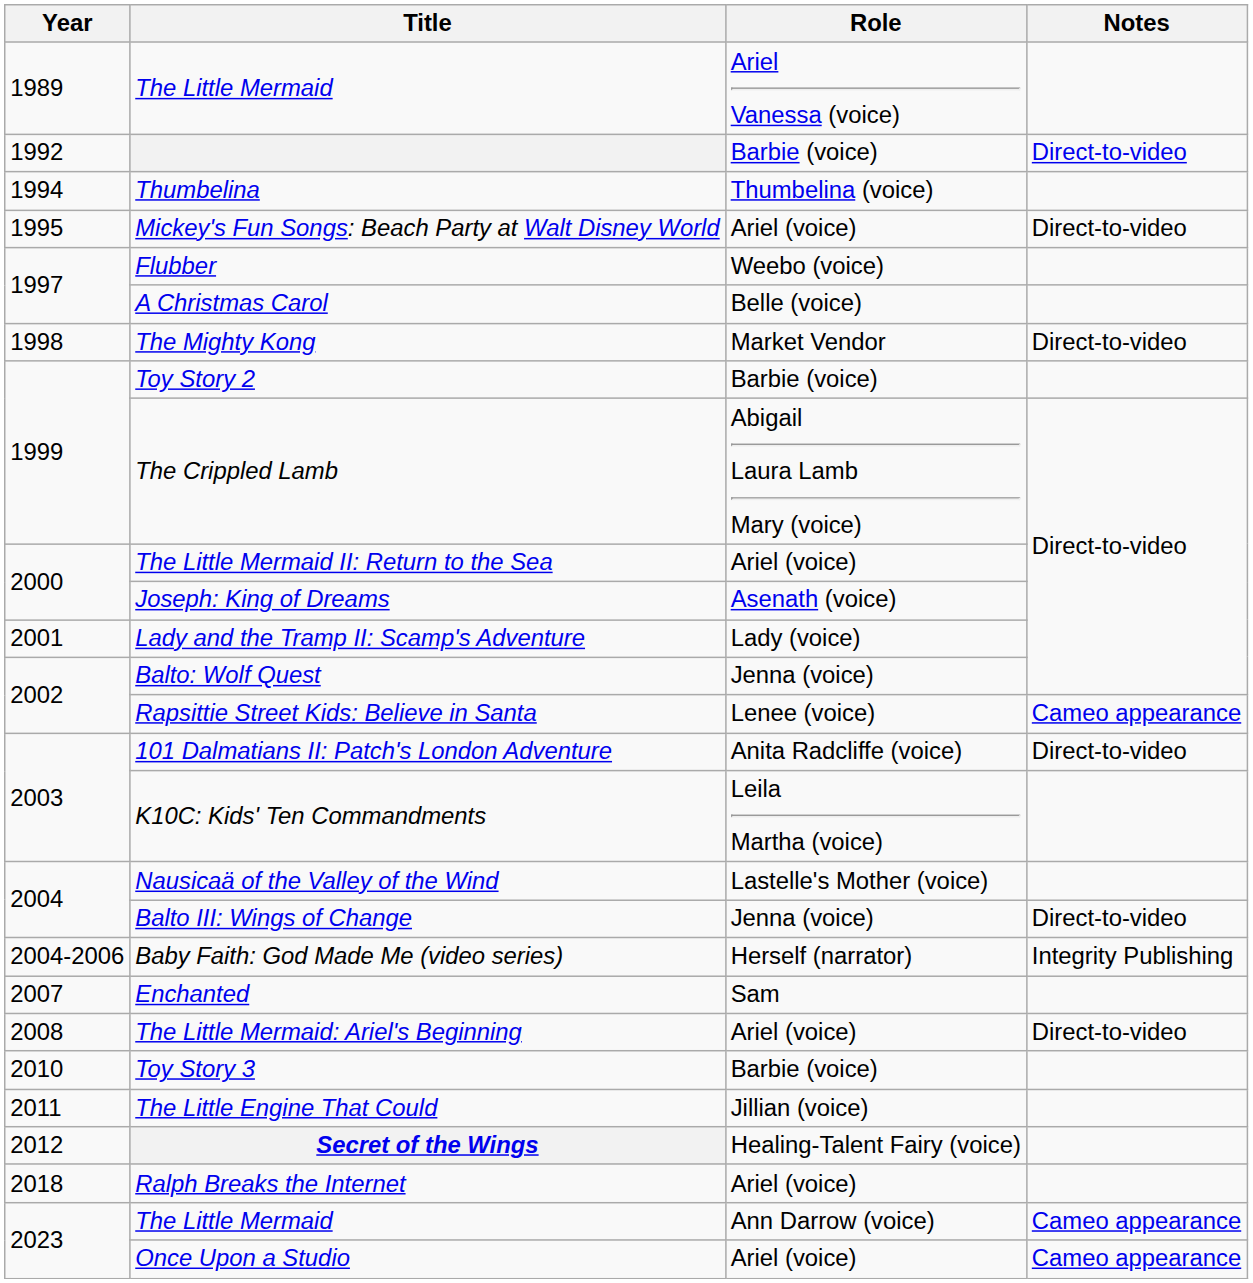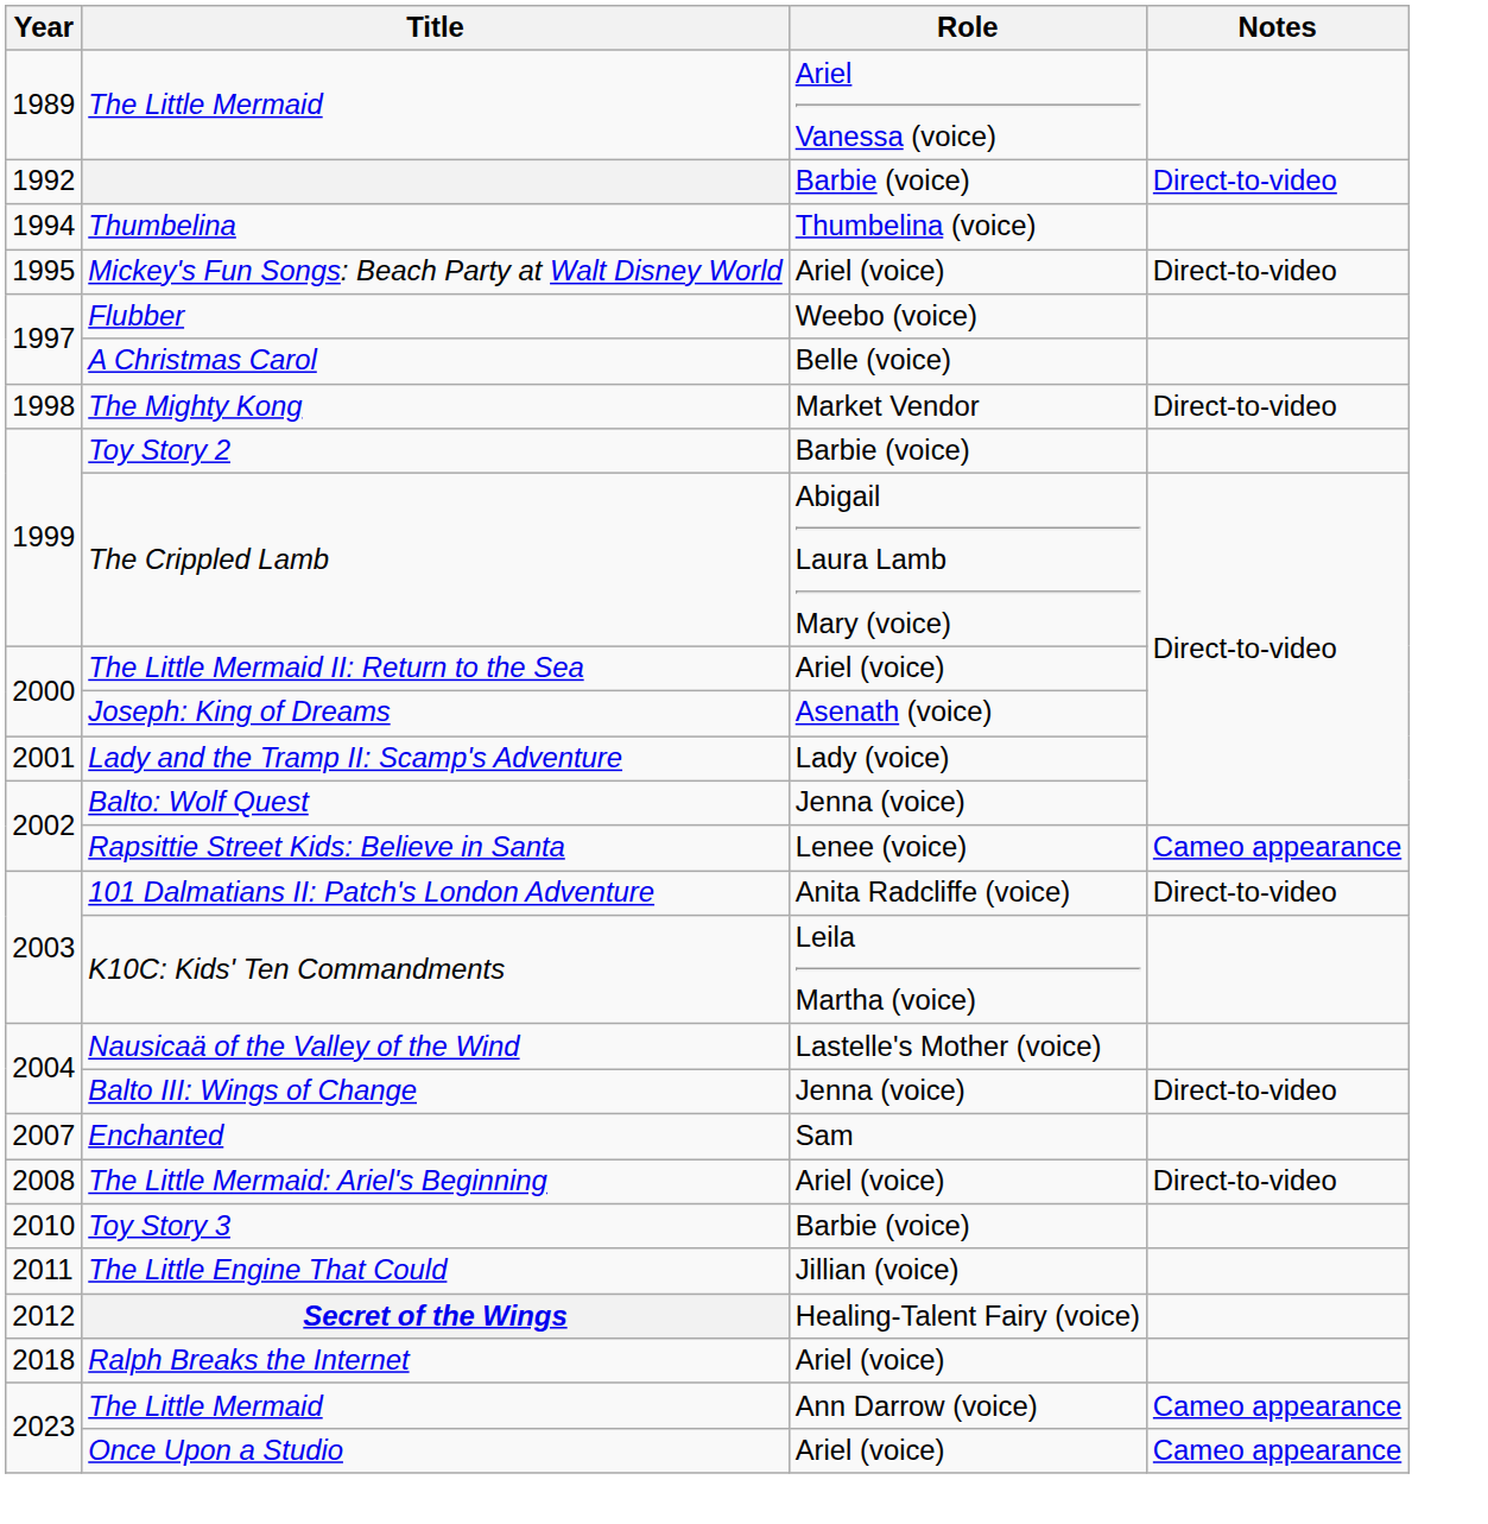- row: 2004-2006 | Baby Faith: God Made Me (video series) | Herself (narrator) | Integrity Publishing
